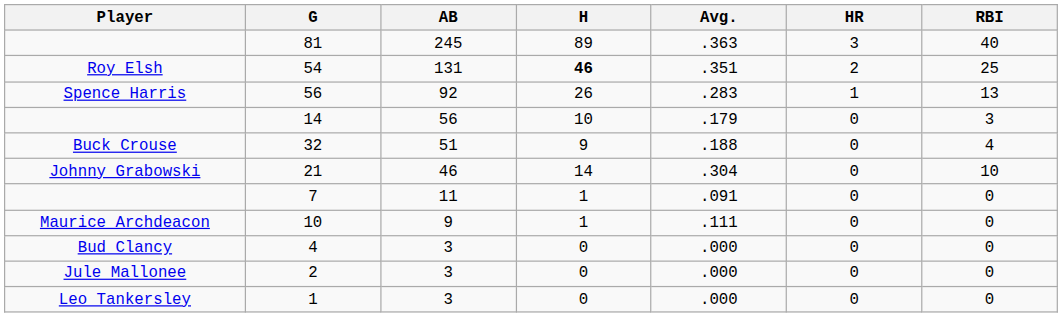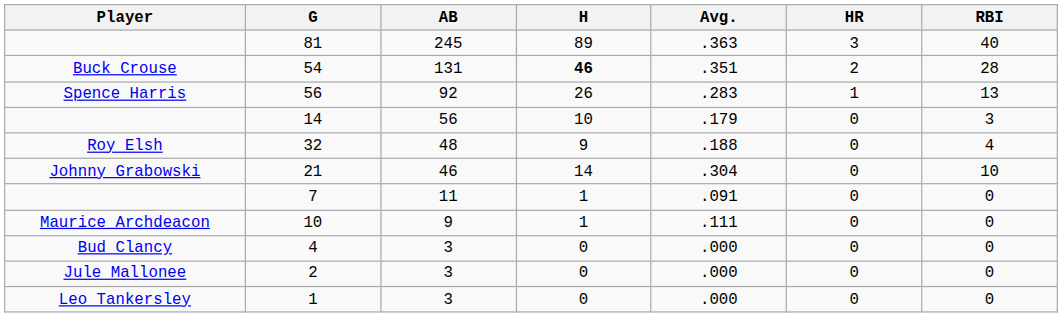54 | Player: Roy Elsh -> Buck Crouse
54 | RBI: 25 -> 28
32 | Player: Buck Crouse -> Roy Elsh
32 | AB: 51 -> 48
